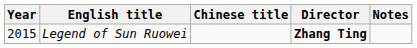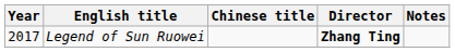Legend of Sun Ruowei | Year: 2015 -> 2017
